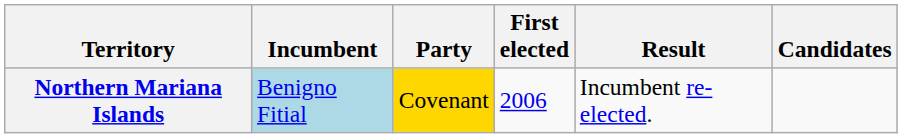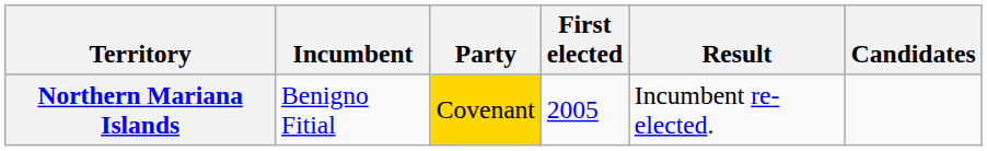Northern Mariana Islands | Incumbent: lightblue background -> no background
Northern Mariana Islands | First elected: 2006 -> 2005
